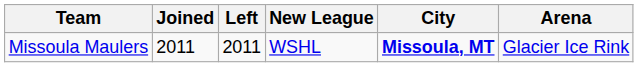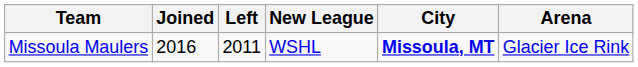Missoula Maulers | Joined: 2011 -> 2016
